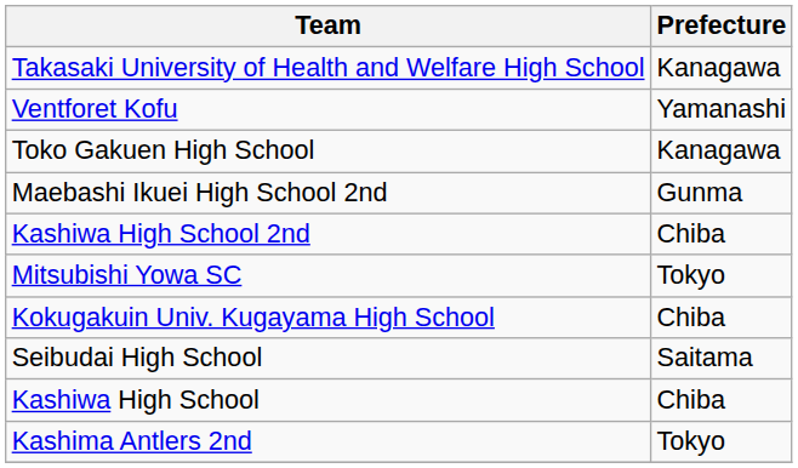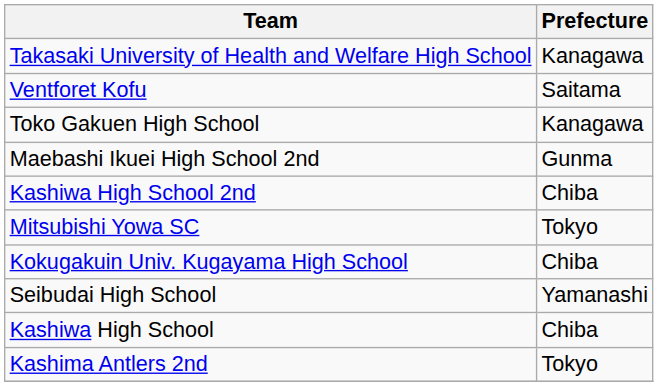Ventforet Kofu | Prefecture: Yamanashi -> Saitama
Seibudai High School | Prefecture: Saitama -> Yamanashi
